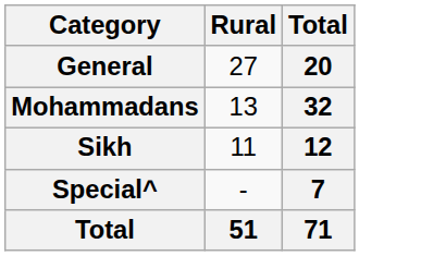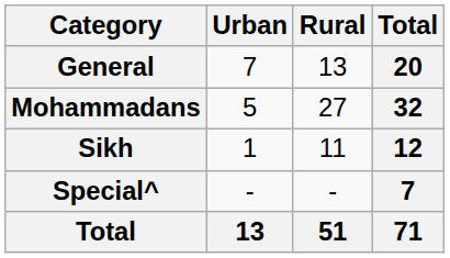+ column: Urban | 7 | 5 | 1 | - | 13
General | Rural: 27 -> 13
Mohammadans | Rural: 13 -> 27
